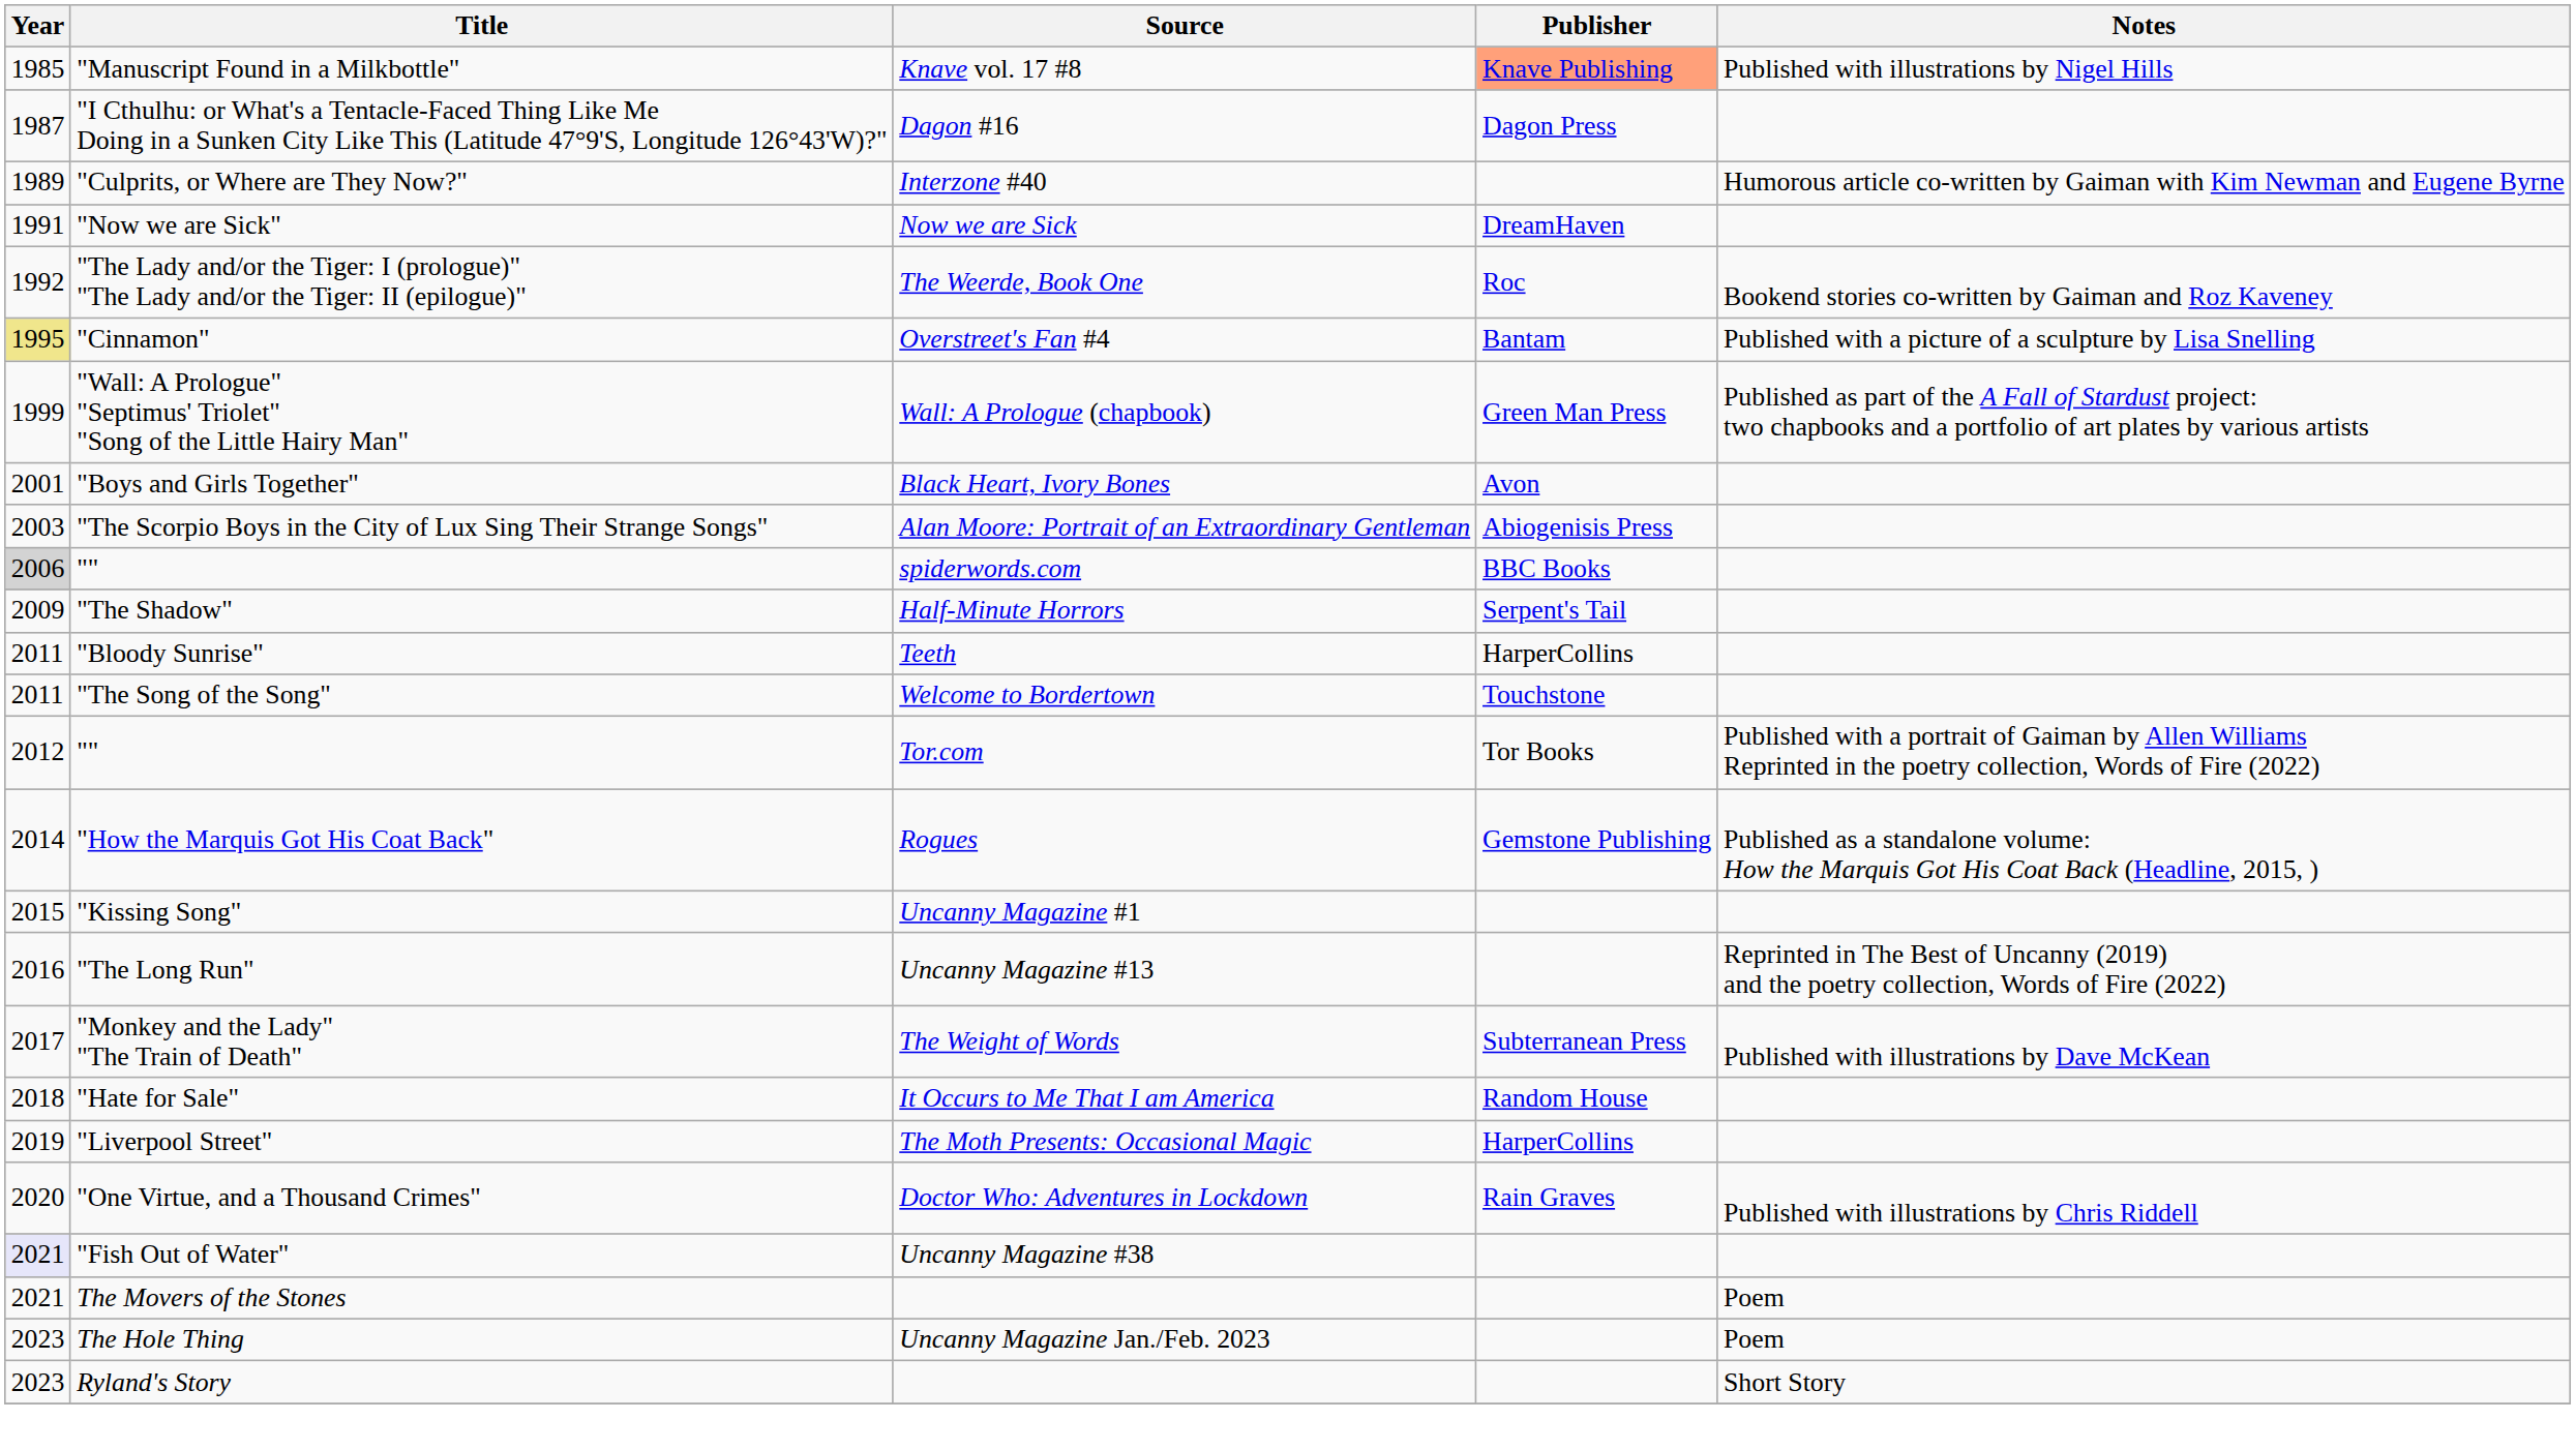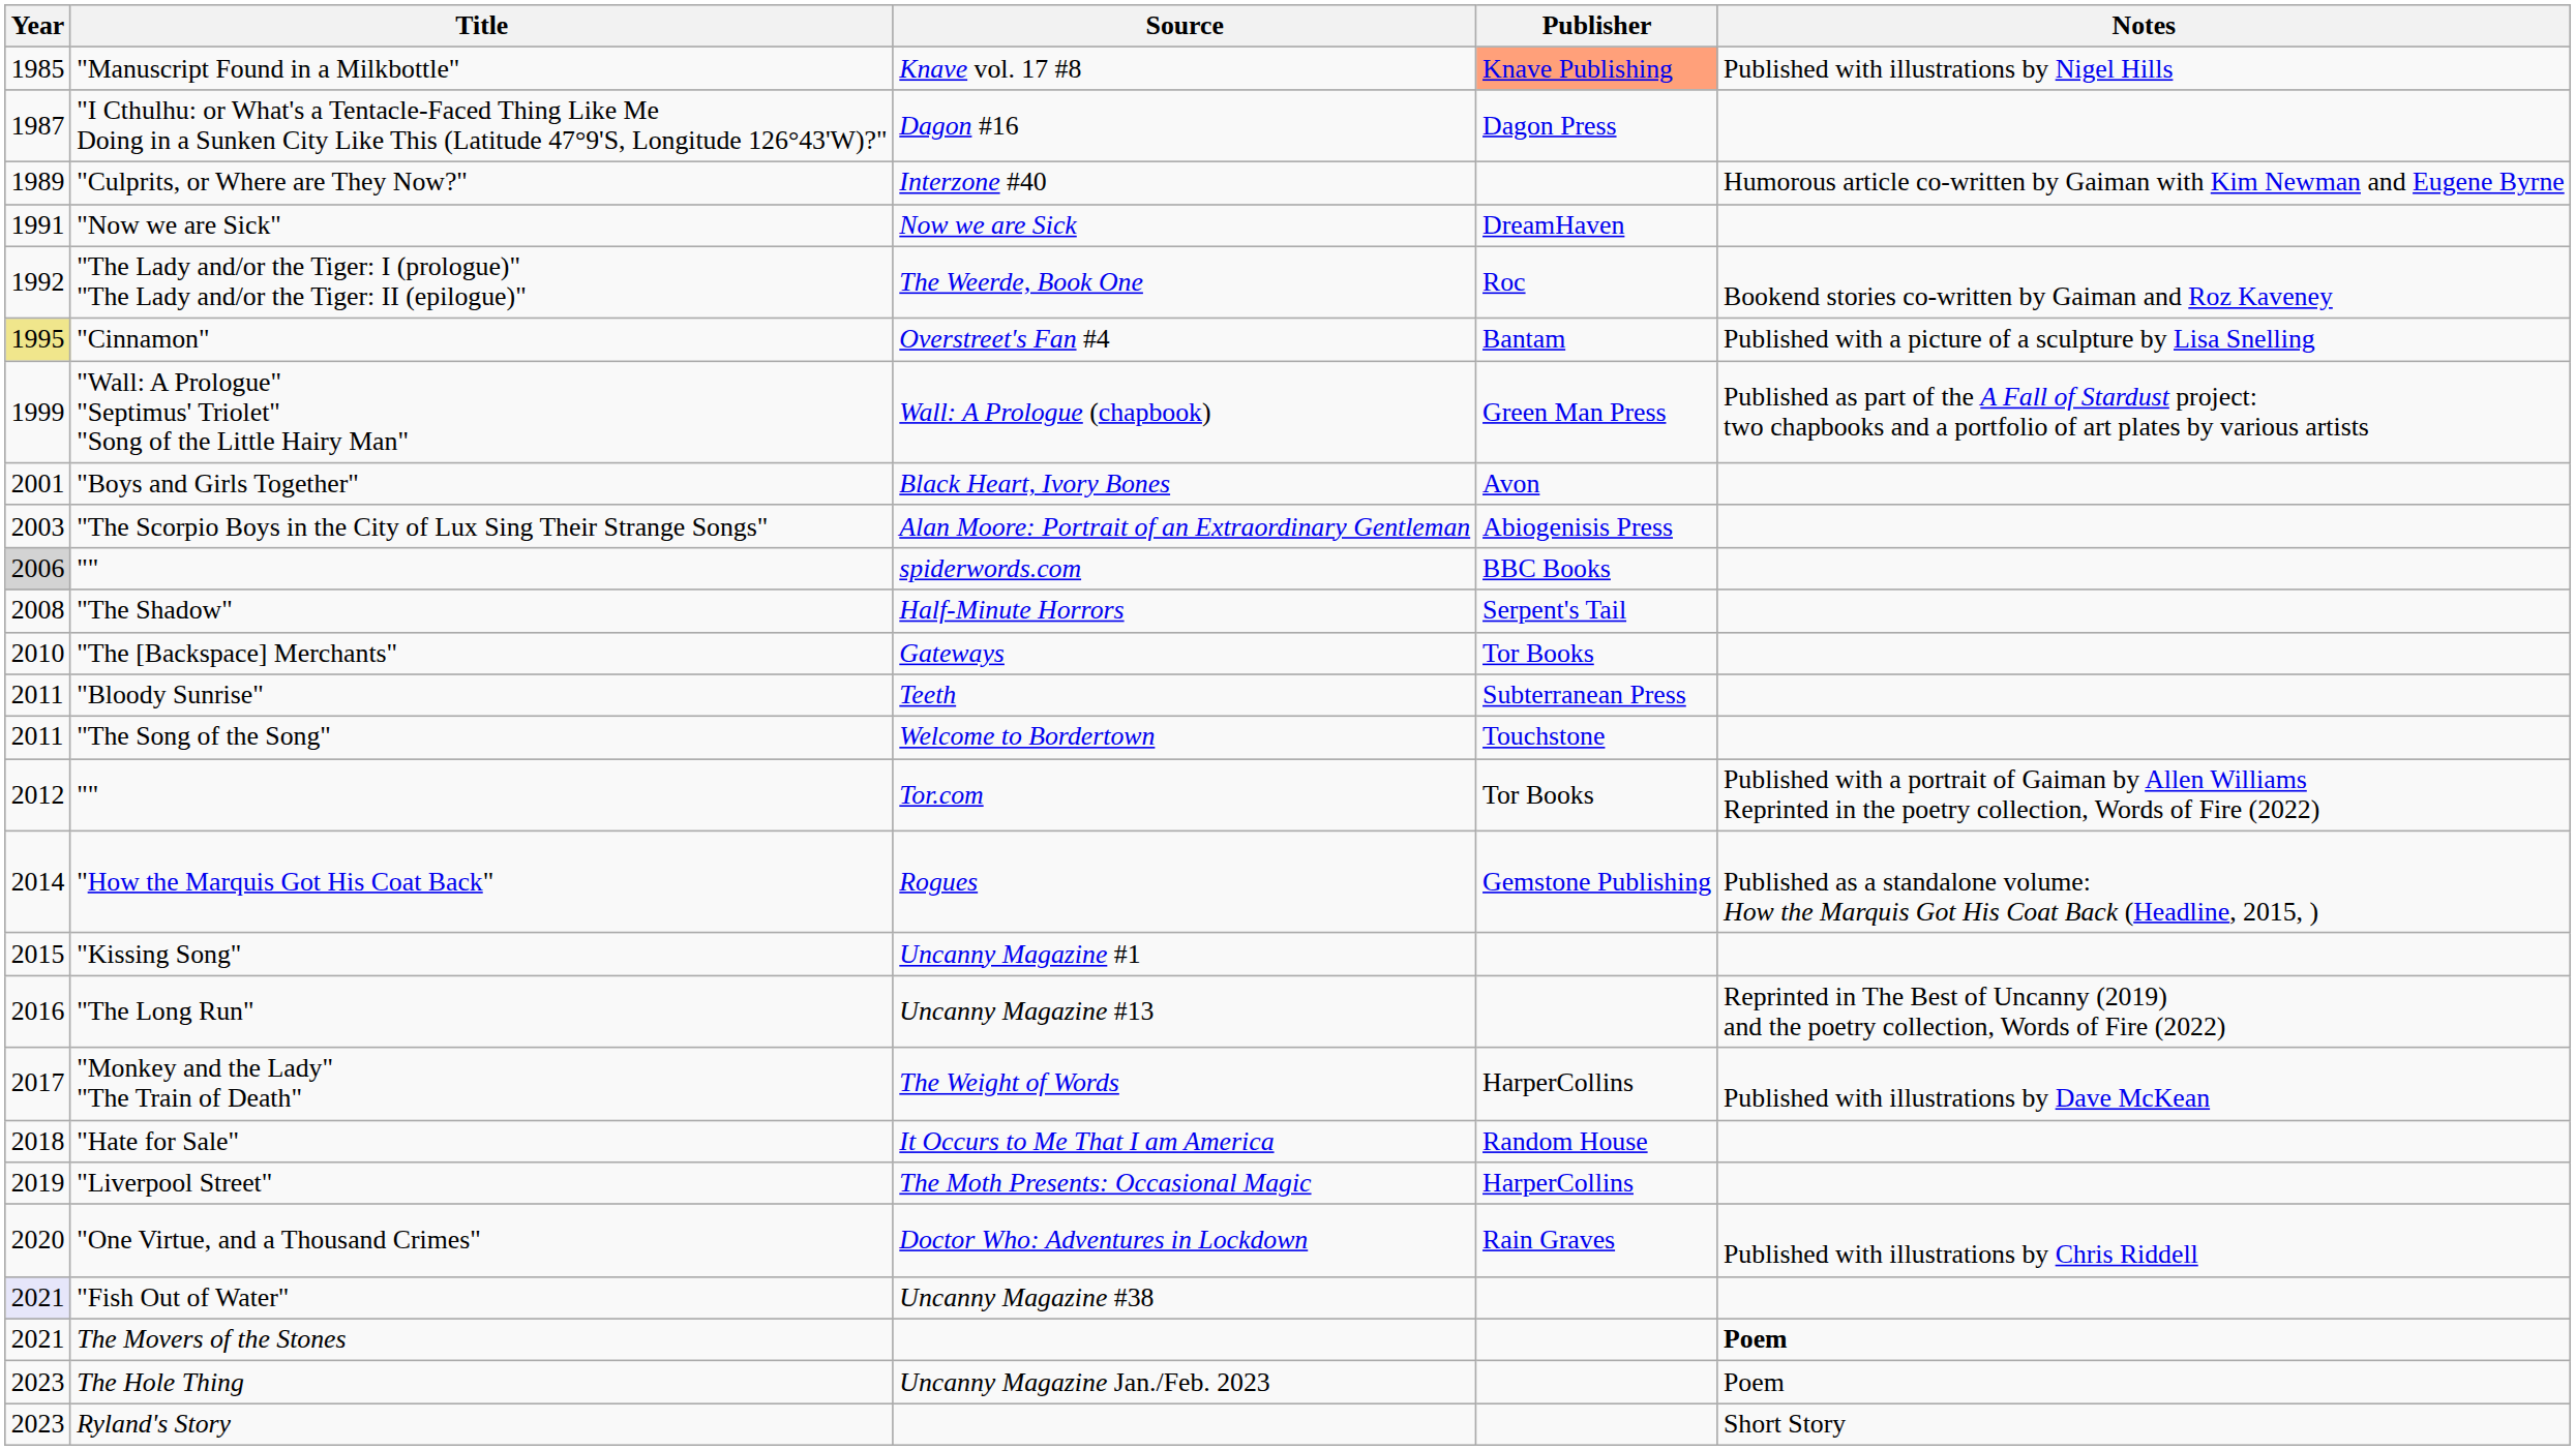"The Shadow" | Year: 2009 -> 2008
+ row: 2010 | "The [Backspace] Merchants" | Gateways | Tor Books
"Bloody Sunrise" | Publisher: HarperCollins -> Subterranean Press
"Monkey and the Lady" "The Train of Death" | Publisher: Subterranean Press -> HarperCollins
The Movers of the Stones | Notes: normal -> bold
